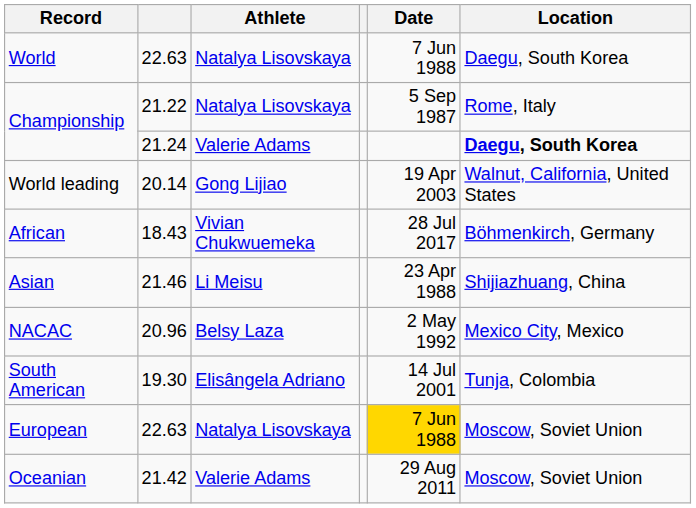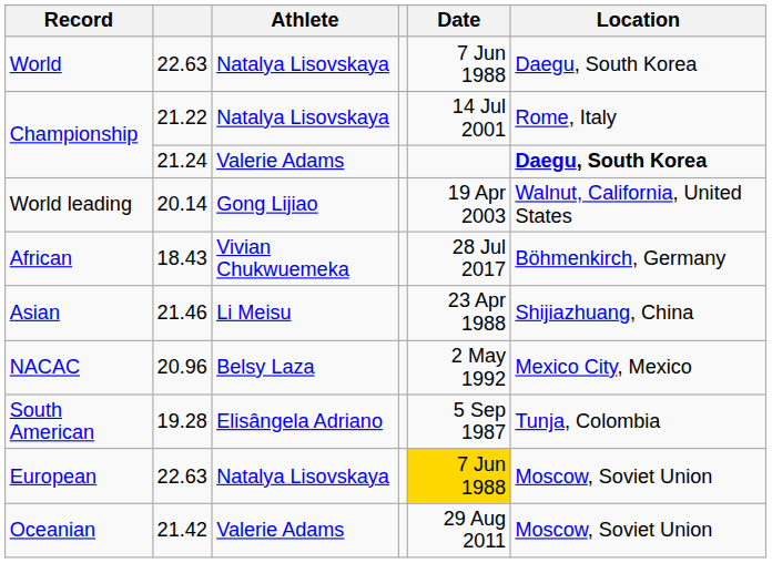Championship / Natalya Lisovskaya | Date: 5 Sep 1987 -> 14 Jul 2001
South American | column 2: 19.30 -> 19.28
South American | Date: 14 Jul 2001 -> 5 Sep 1987
